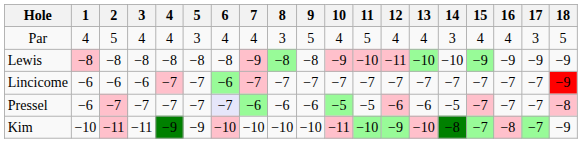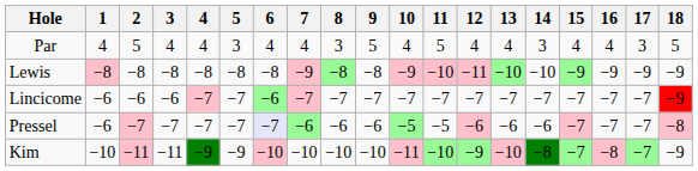Pressel | 14: −5 -> −6
